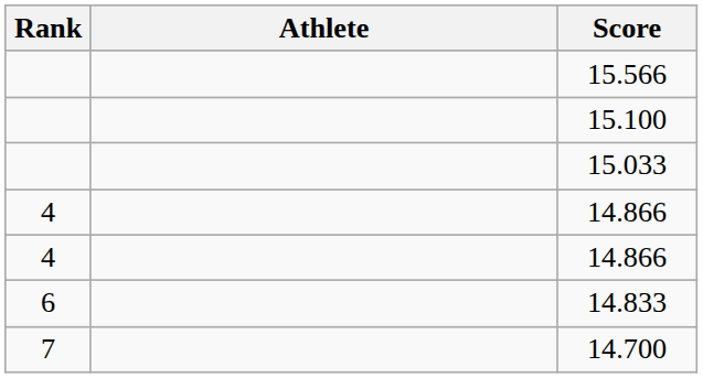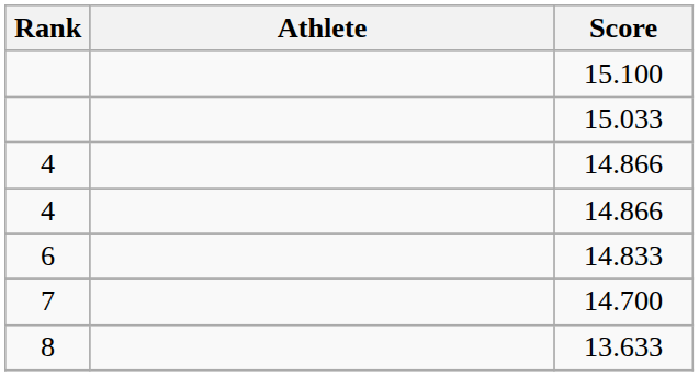- row: 15.566
+ row: 8 | 13.633
